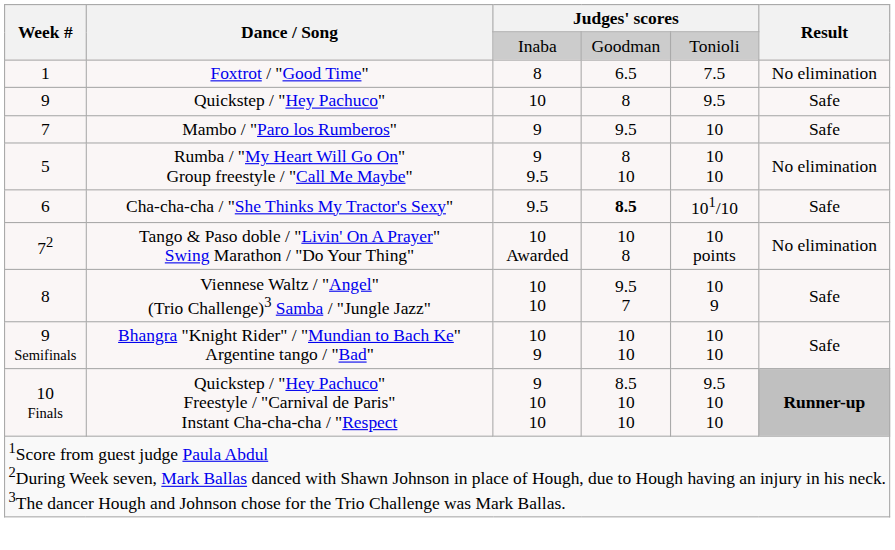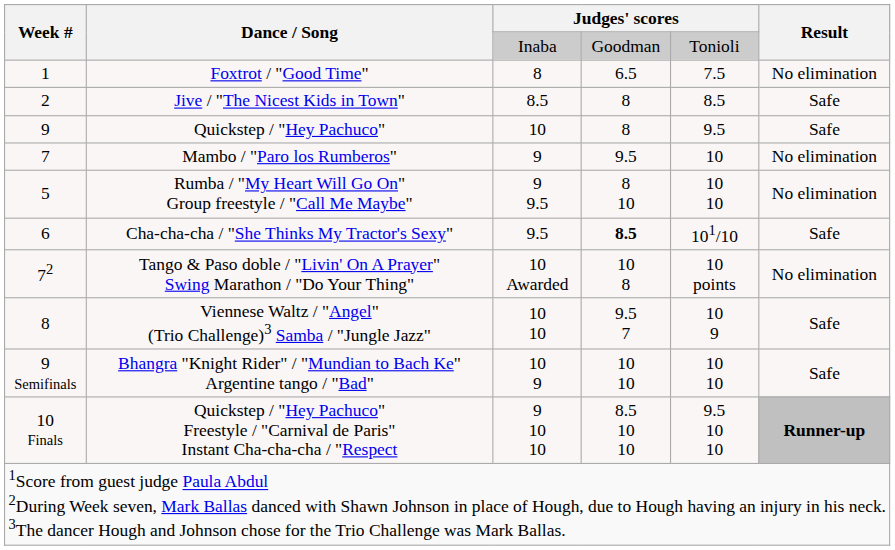+ row: 2 | Jive / "The Nicest Kids in Town" | 8.5 | 8 | 8.5 | Safe
Mambo / "Paro los Rumberos" | Result: Safe -> No elimination
